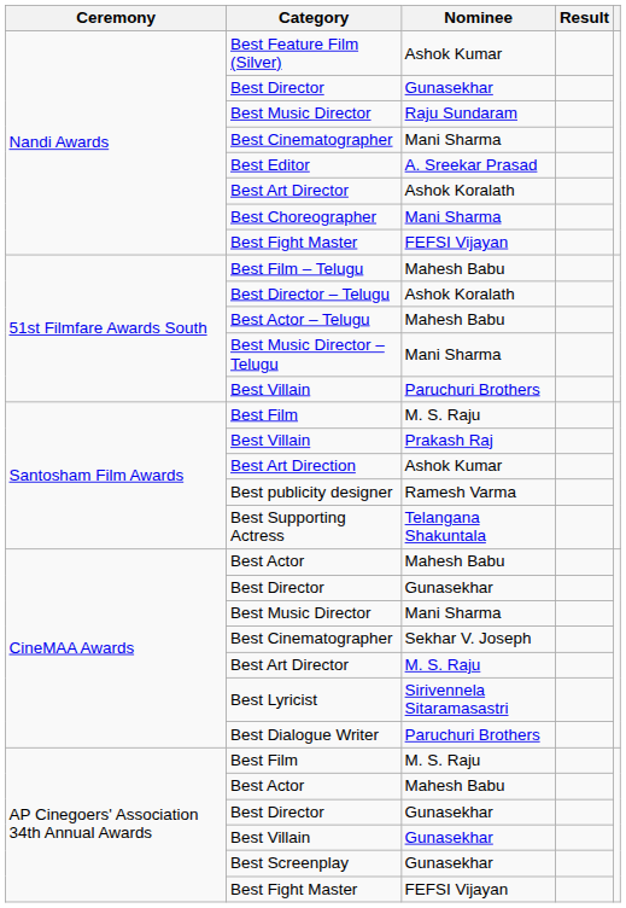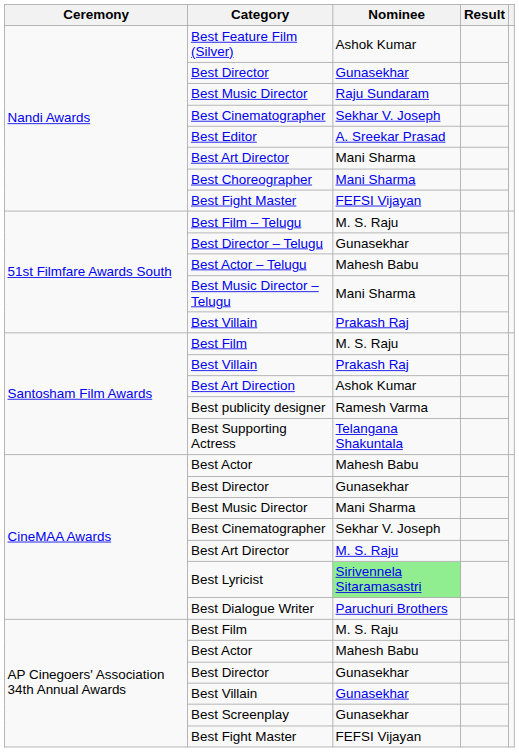Nandi Awards / Best Cinematographer | Nominee: Mani Sharma -> Sekhar V. Joseph
Nandi Awards / Best Art Director | Nominee: Ashok Koralath -> Mani Sharma
Best Film – Telugu | Nominee: Mahesh Babu -> M. S. Raju
Best Director – Telugu | Nominee: Ashok Koralath -> Gunasekhar
51st Filmfare Awards South / Best Villain | Nominee: Paruchuri Brothers -> Prakash Raj
Best Lyricist | Nominee: no background -> lightgreen background
